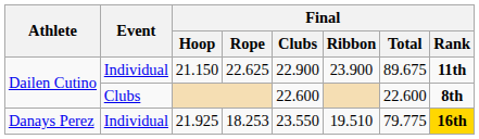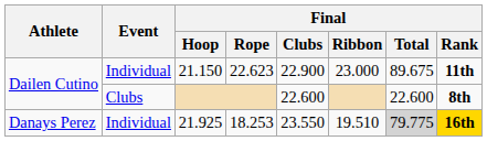21.150 | Final / Rope: 22.625 -> 22.623
21.150 | Final / Ribbon: 23.900 -> 23.000
21.925 | Final / Total: no background -> lightgrey background
